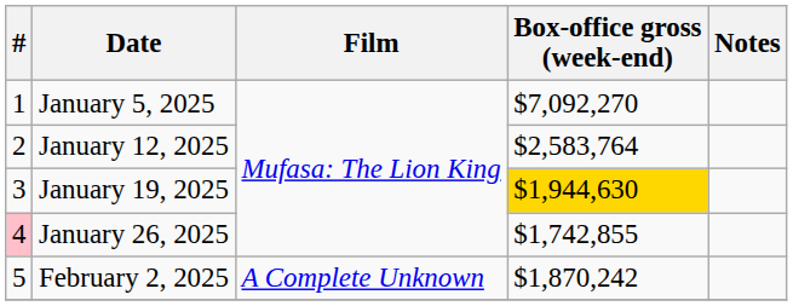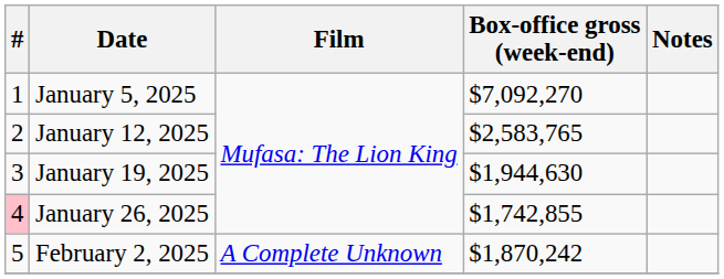January 12, 2025 | Box-office gross (week-end): $2,583,764 -> $2,583,765
January 19, 2025 | Box-office gross (week-end): gold background -> no background
